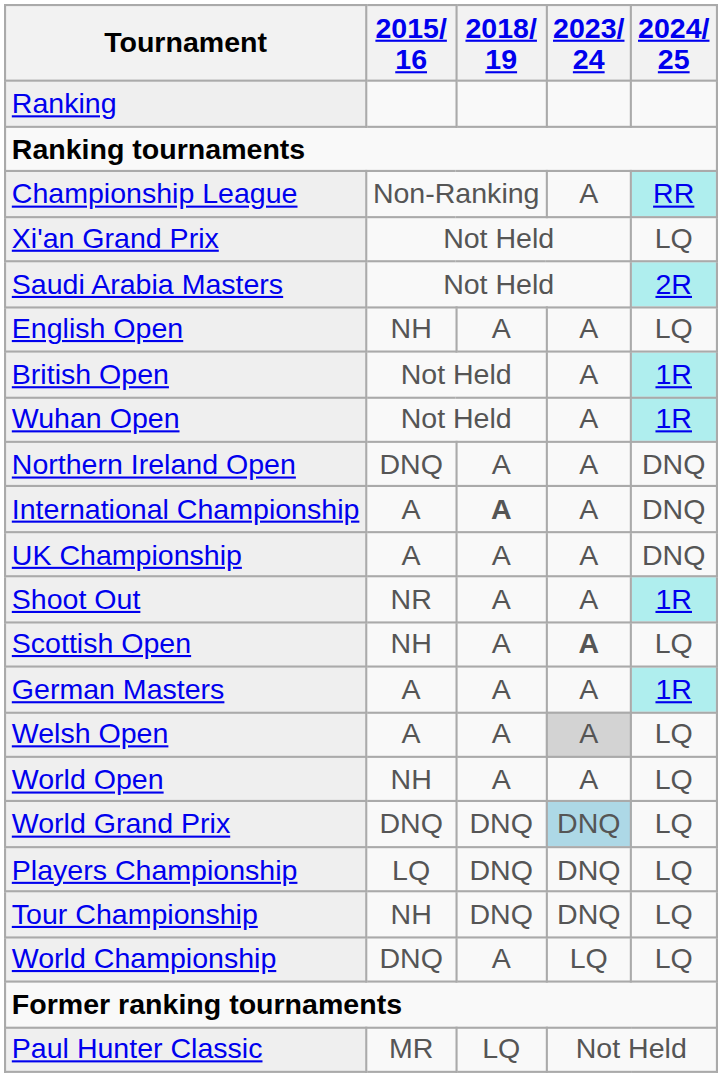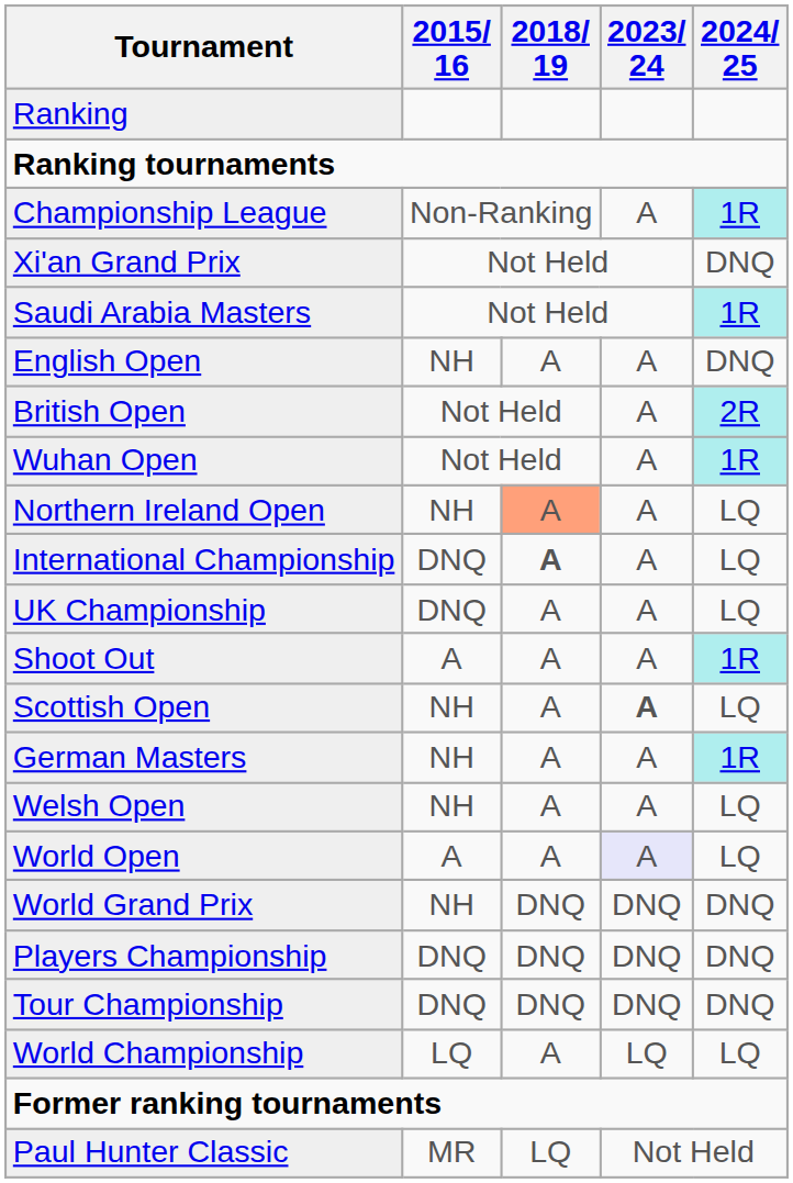Championship League | 2024/ 25: RR -> 1R
Xi'an Grand Prix | 2024/ 25: LQ -> DNQ
Saudi Arabia Masters | 2024/ 25: 2R -> 1R
English Open | 2024/ 25: LQ -> DNQ
British Open | 2024/ 25: 1R -> 2R
Northern Ireland Open | 2015/ 16: DNQ -> NH
Northern Ireland Open | 2018/ 19: no background -> lightsalmon background
Northern Ireland Open | 2024/ 25: DNQ -> LQ
International Championship | 2015/ 16: A -> DNQ
International Championship | 2024/ 25: DNQ -> LQ
UK Championship | 2015/ 16: A -> DNQ
UK Championship | 2024/ 25: DNQ -> LQ
Shoot Out | 2015/ 16: NR -> A
German Masters | 2015/ 16: A -> NH
Welsh Open | 2015/ 16: A -> NH
Welsh Open | 2023/ 24: lightgrey background -> no background
World Open | 2015/ 16: NH -> A
World Open | 2023/ 24: no background -> lavender background
World Grand Prix | 2015/ 16: DNQ -> NH
World Grand Prix | 2023/ 24: lightblue background -> no background
World Grand Prix | 2024/ 25: LQ -> DNQ
Players Championship | 2015/ 16: LQ -> DNQ
Players Championship | 2024/ 25: LQ -> DNQ
Tour Championship | 2015/ 16: NH -> DNQ
Tour Championship | 2024/ 25: LQ -> DNQ
World Championship | 2015/ 16: DNQ -> LQ
